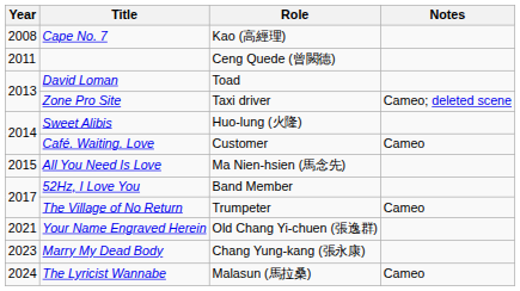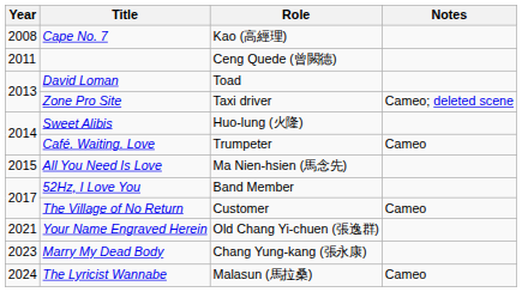Café. Waiting. Love | Role: Customer -> Trumpeter
The Village of No Return | Role: Trumpeter -> Customer
